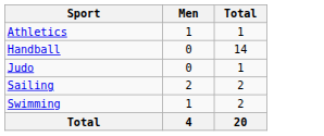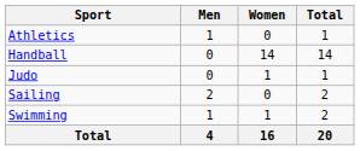+ column: Women | 0 | 14 | 1 | 0 | 1 | 16
